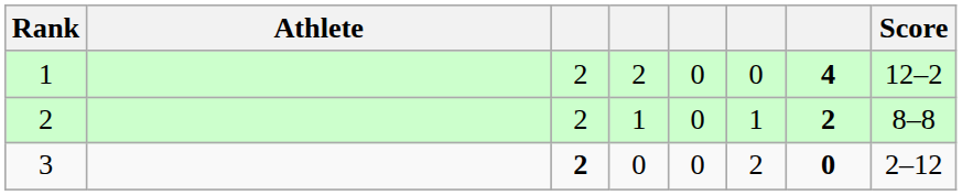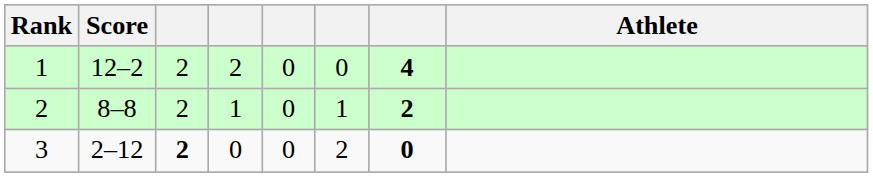columns swapped: Athlete <-> Score
